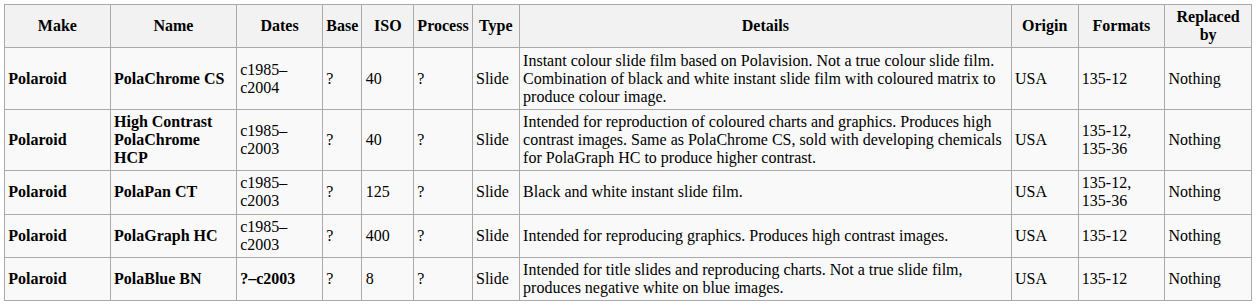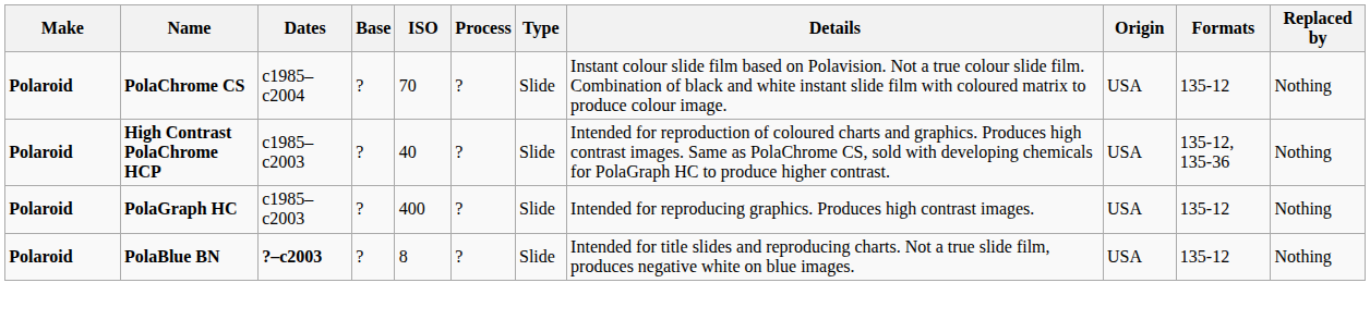PolaChrome CS | ISO: 40 -> 70
- row: Polaroid | PolaPan CT | c1985–c2003 | ? | 125 | ? | Slide | Black and white instant slide film. | USA | 135-12, 135-36 | Nothing
